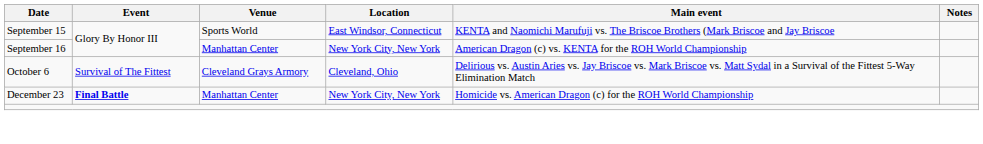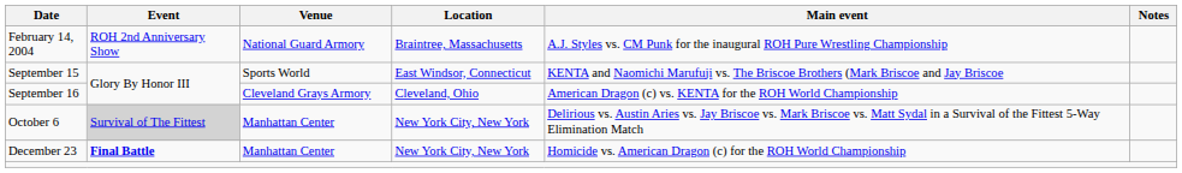+ row: February 14, 2004 | ROH 2nd Anniversary Show | National Guard Armory | Braintree, Massachusetts | A.J. Styles vs. CM Punk for the inaugural ROH Pure Wrestling Championship
September 16 | Venue: Manhattan Center -> Cleveland Grays Armory
September 16 | Location: New York City, New York -> Cleveland, Ohio
October 6 | Event: no background -> lightgrey background
October 6 | Venue: Cleveland Grays Armory -> Manhattan Center
October 6 | Location: Cleveland, Ohio -> New York City, New York
